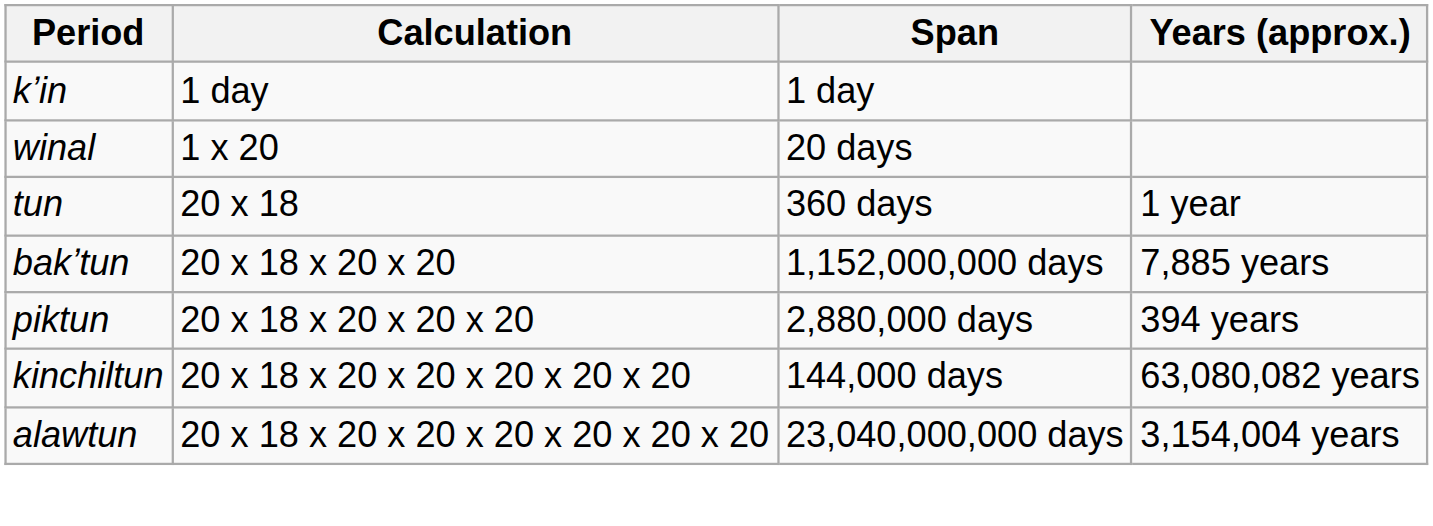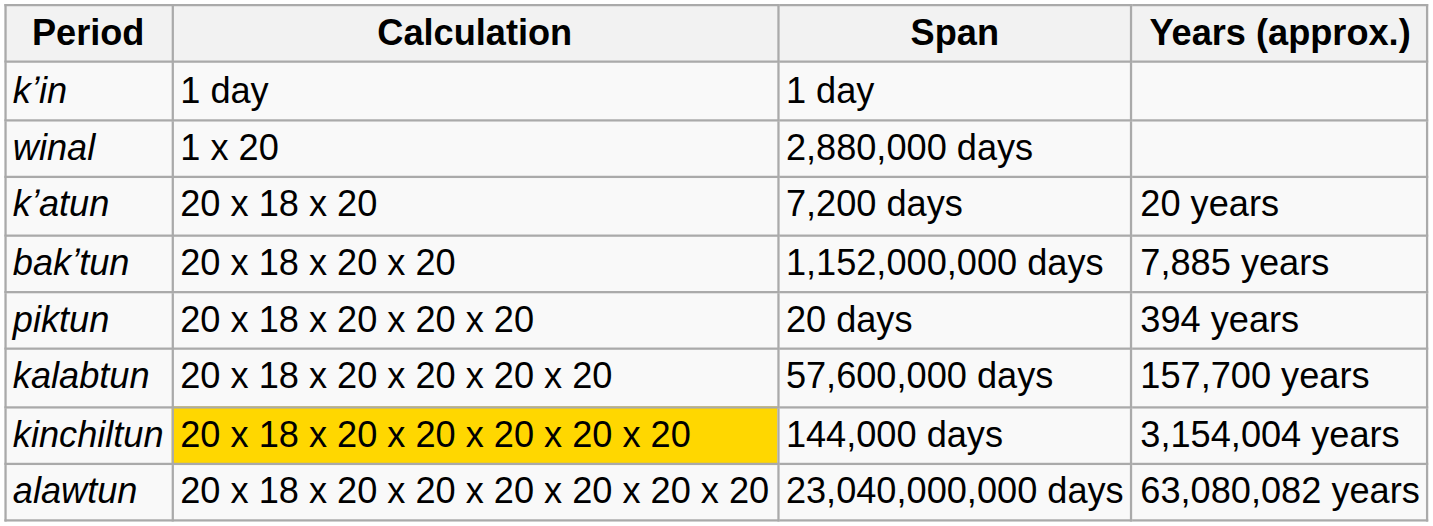winal | Span: 20 days -> 2,880,000 days
- row: tun | 20 x 18 | 360 days | 1 year
+ row: kʼatun | 20 x 18 x 20 | 7,200 days | 20 years
piktun | Span: 2,880,000 days -> 20 days
+ row: kalabtun | 20 x 18 x 20 x 20 x 20 x 20 | 57,600,000 days | 157,700 years
kinchiltun | Calculation: no background -> gold background
kinchiltun | Years (approx.): 63,080,082 years -> 3,154,004 years
alawtun | Years (approx.): 3,154,004 years -> 63,080,082 years
